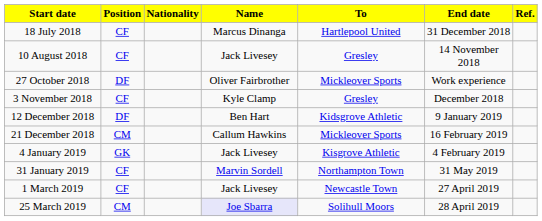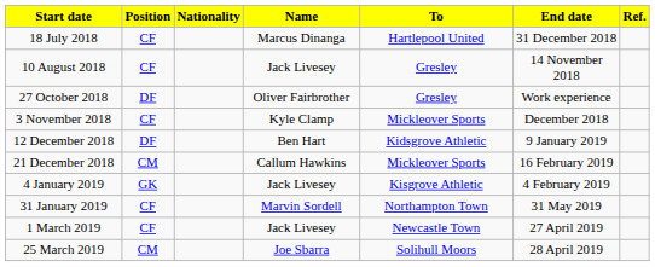27 October 2018 | To: Mickleover Sports -> Gresley
3 November 2018 | To: Gresley -> Mickleover Sports
25 March 2019 | Name: lavender background -> no background
